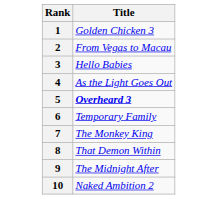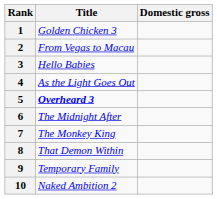+ column: Domestic gross
6 | Title: Temporary Family -> The Midnight After
9 | Title: The Midnight After -> Temporary Family
